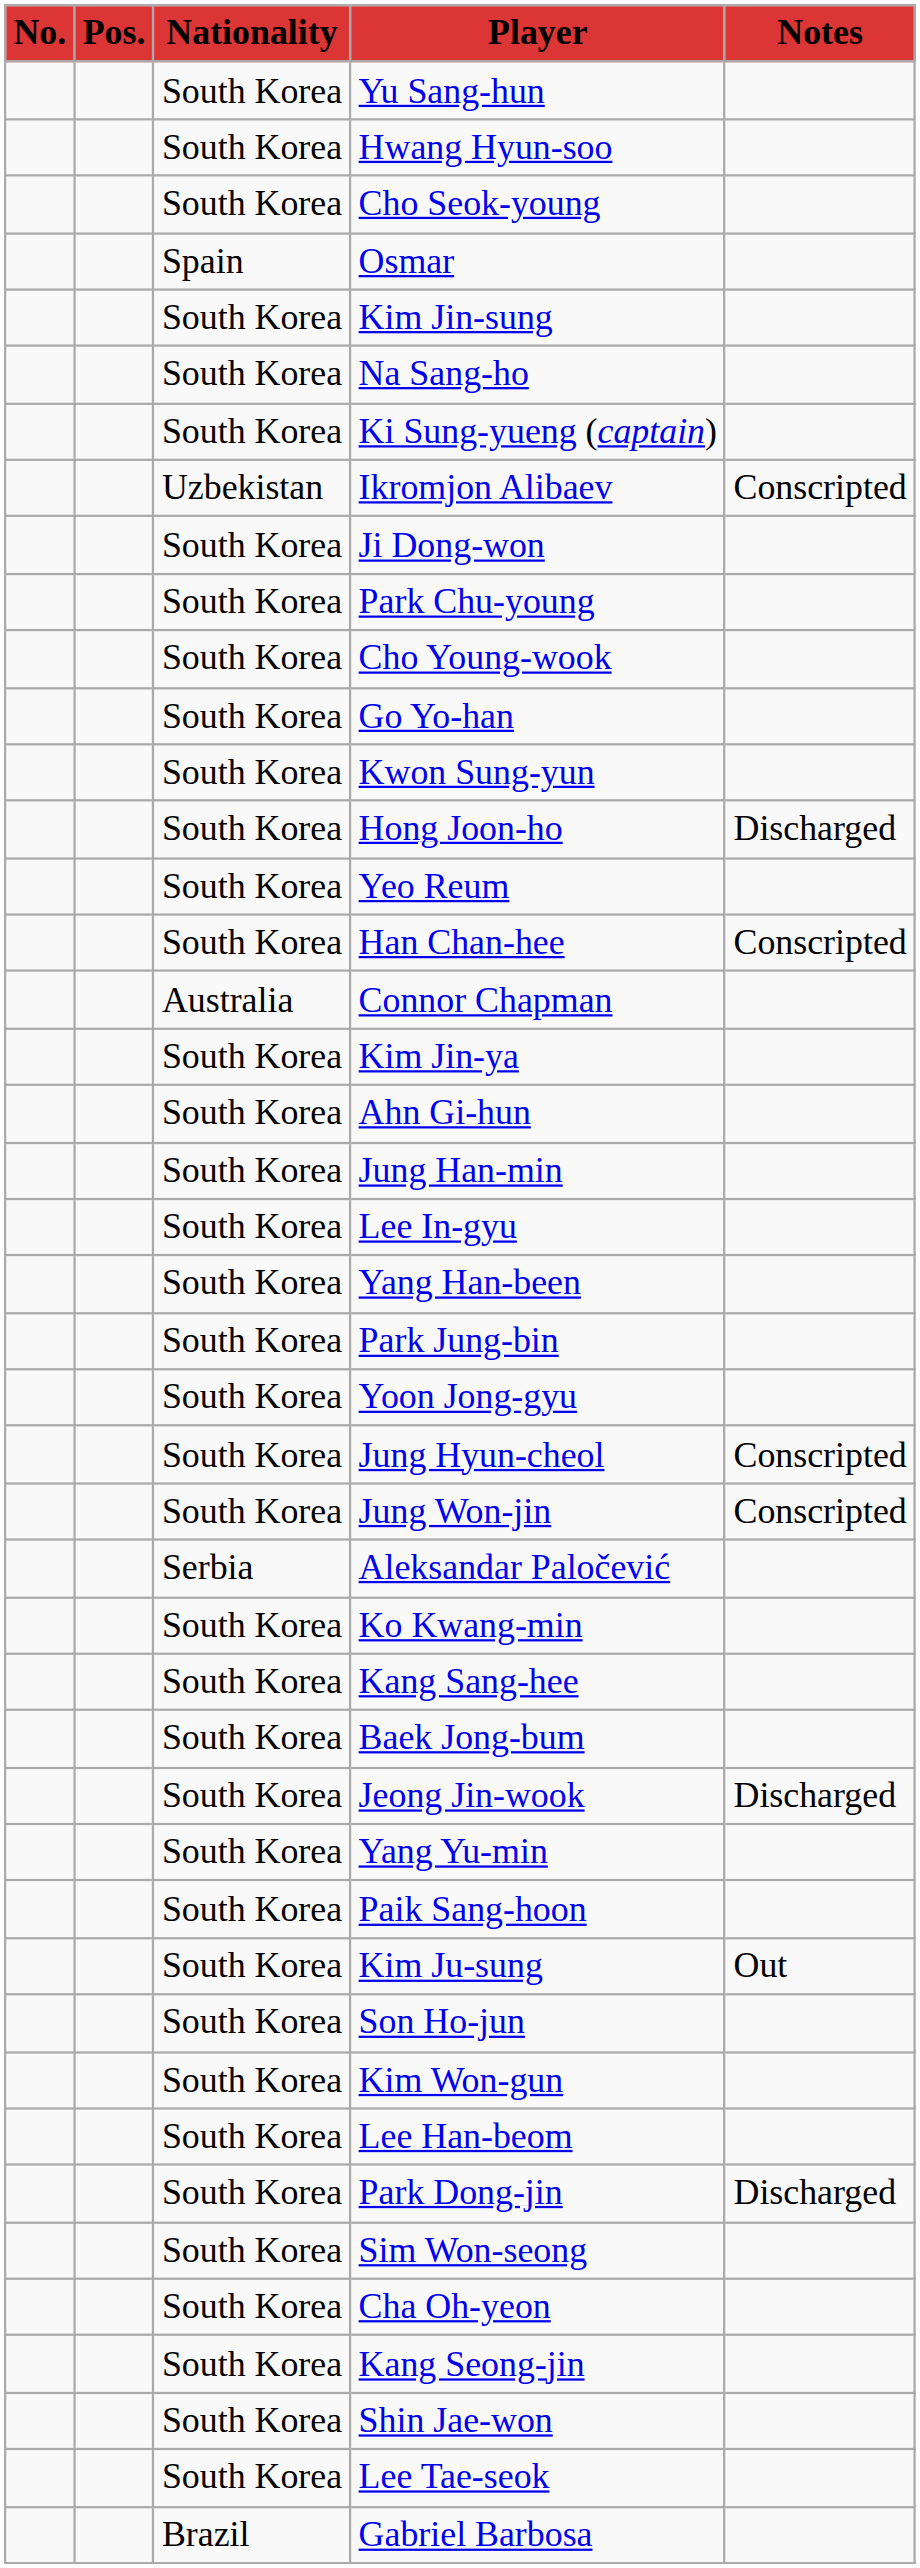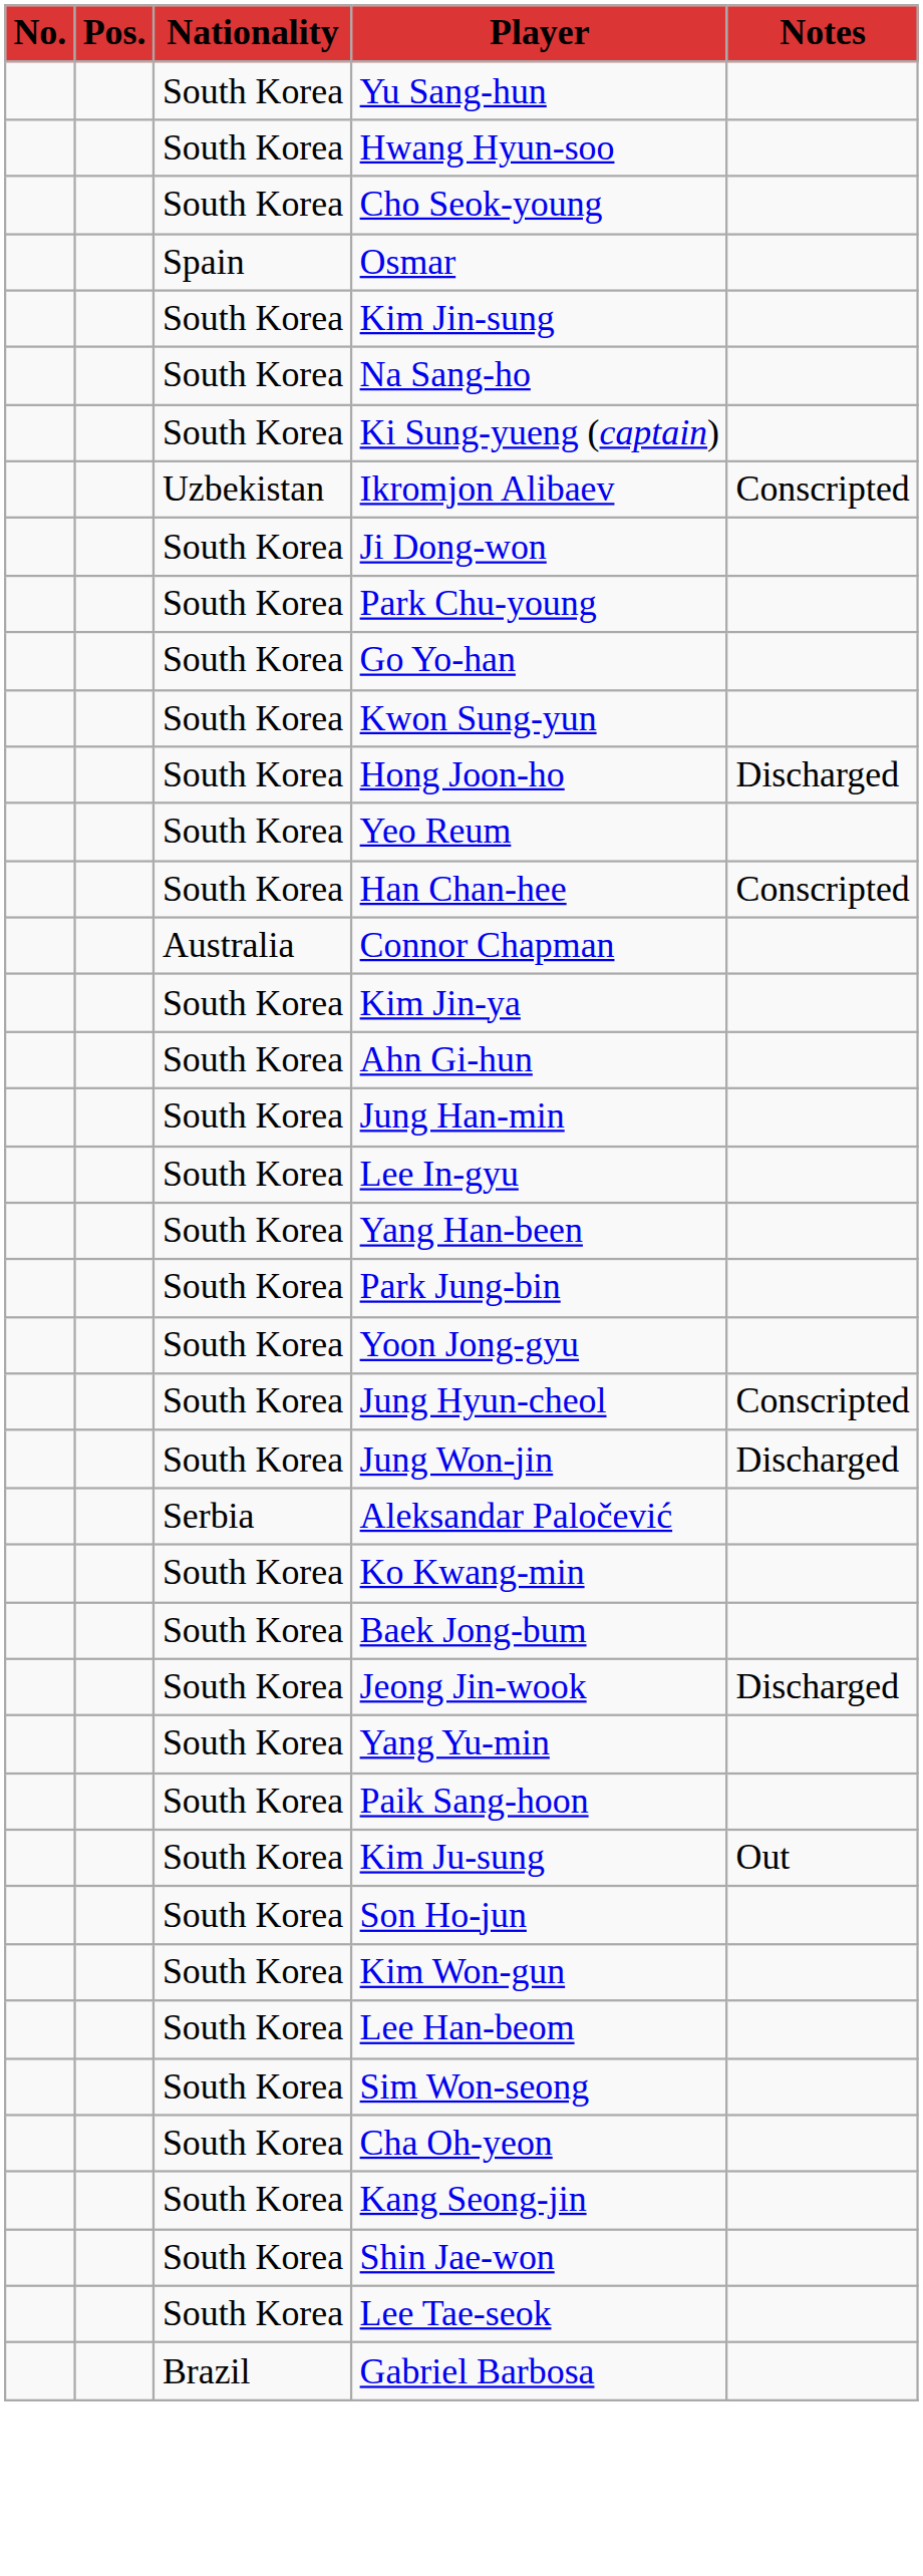- row: South Korea | Cho Young-wook
Jung Won-jin | Notes: Conscripted -> Discharged
- row: South Korea | Kang Sang-hee
- row: South Korea | Park Dong-jin | Discharged
